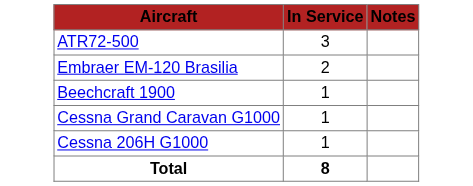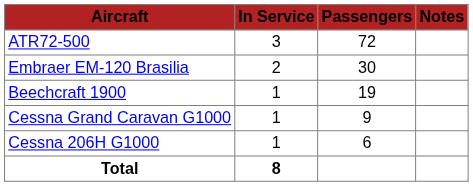+ column: Passengers | 72 | 30 | 19 | 9 | 6
